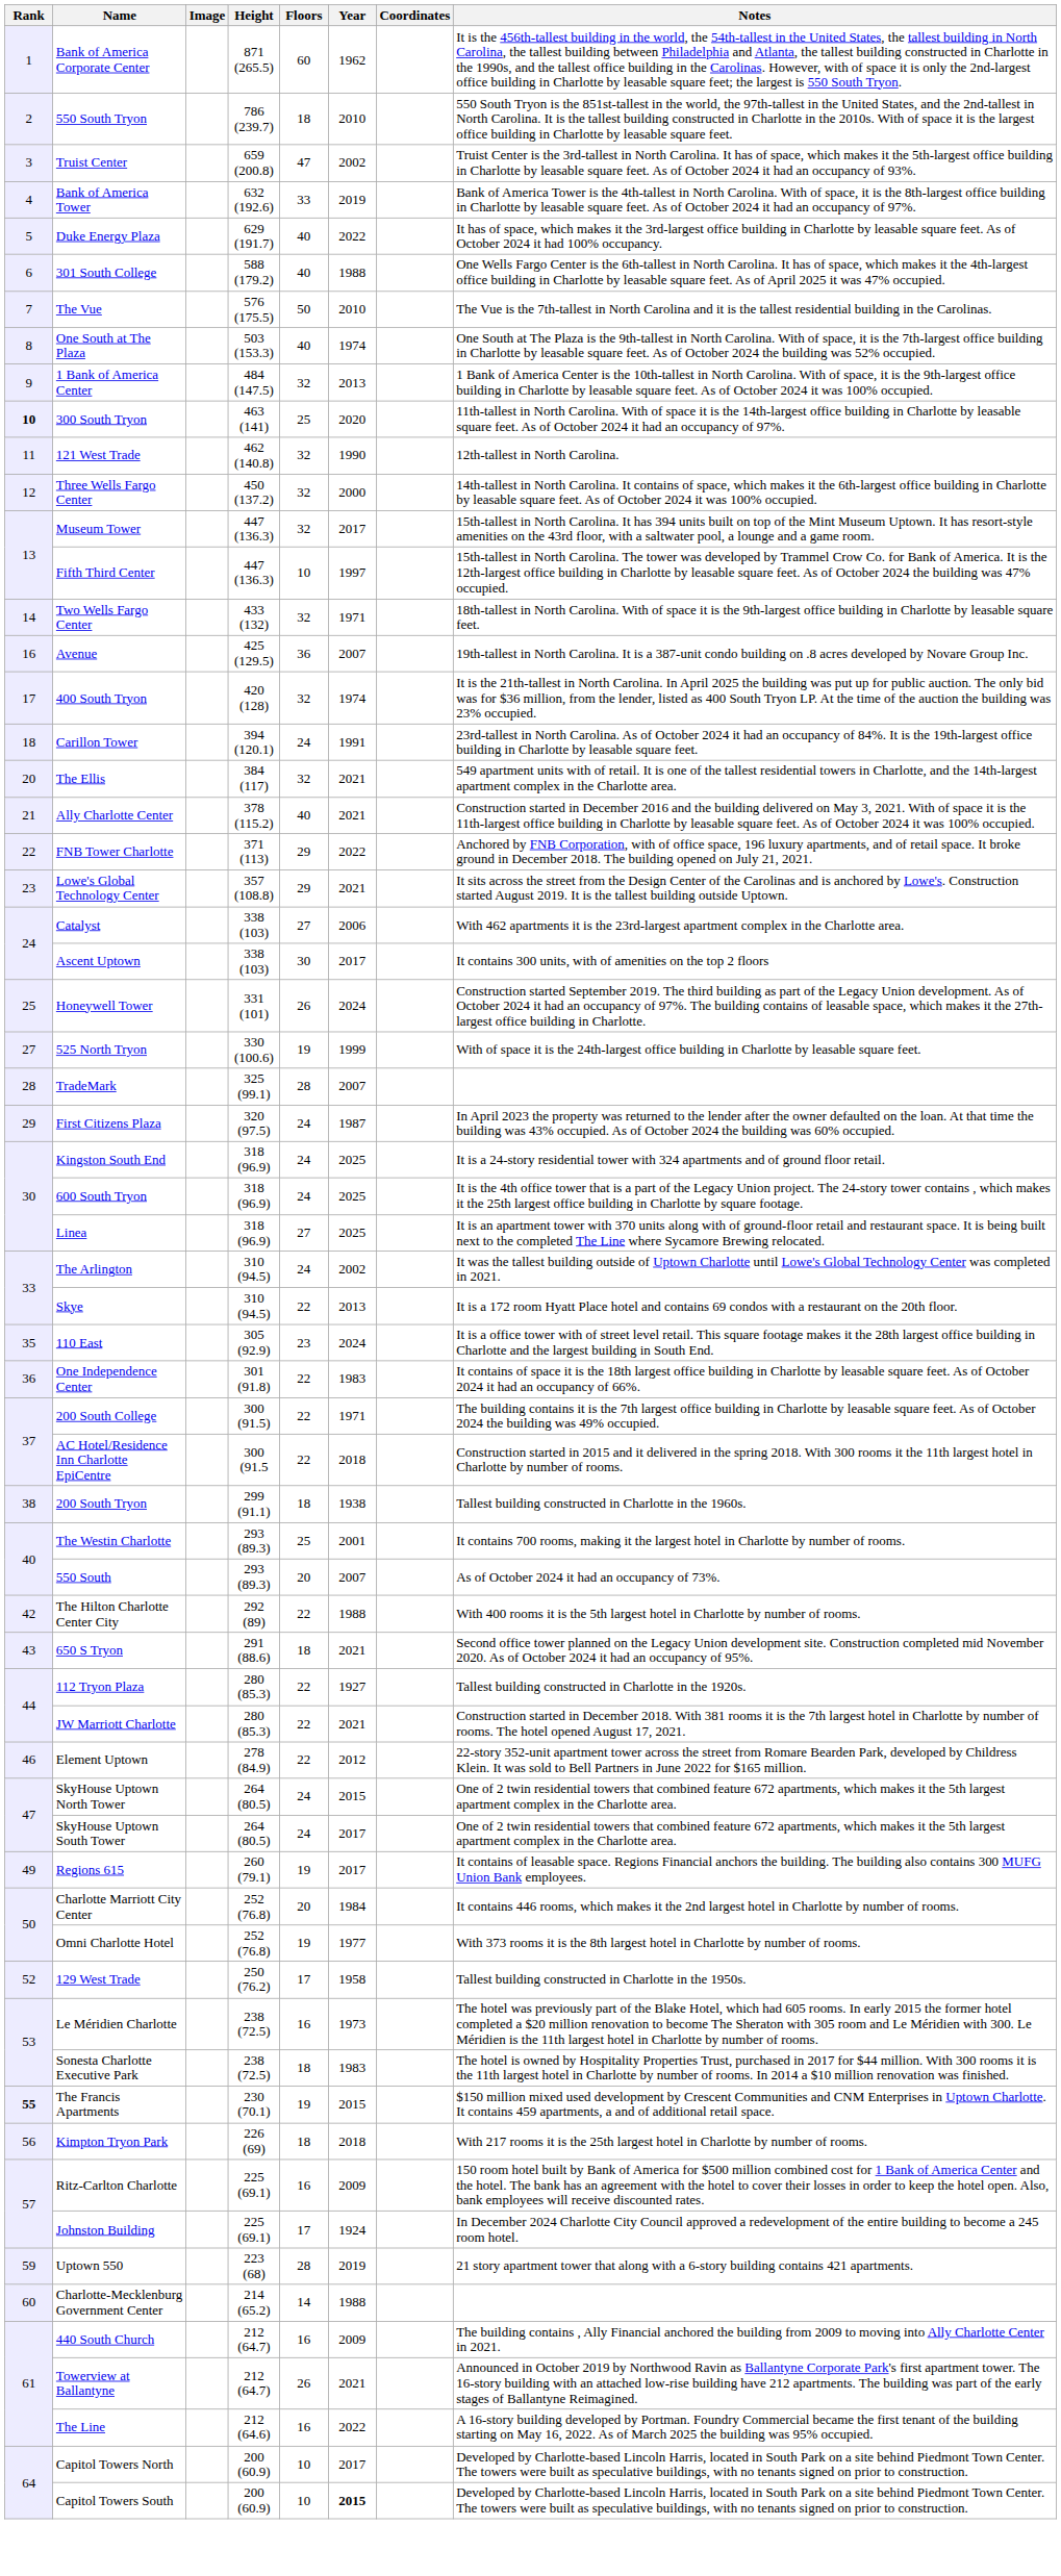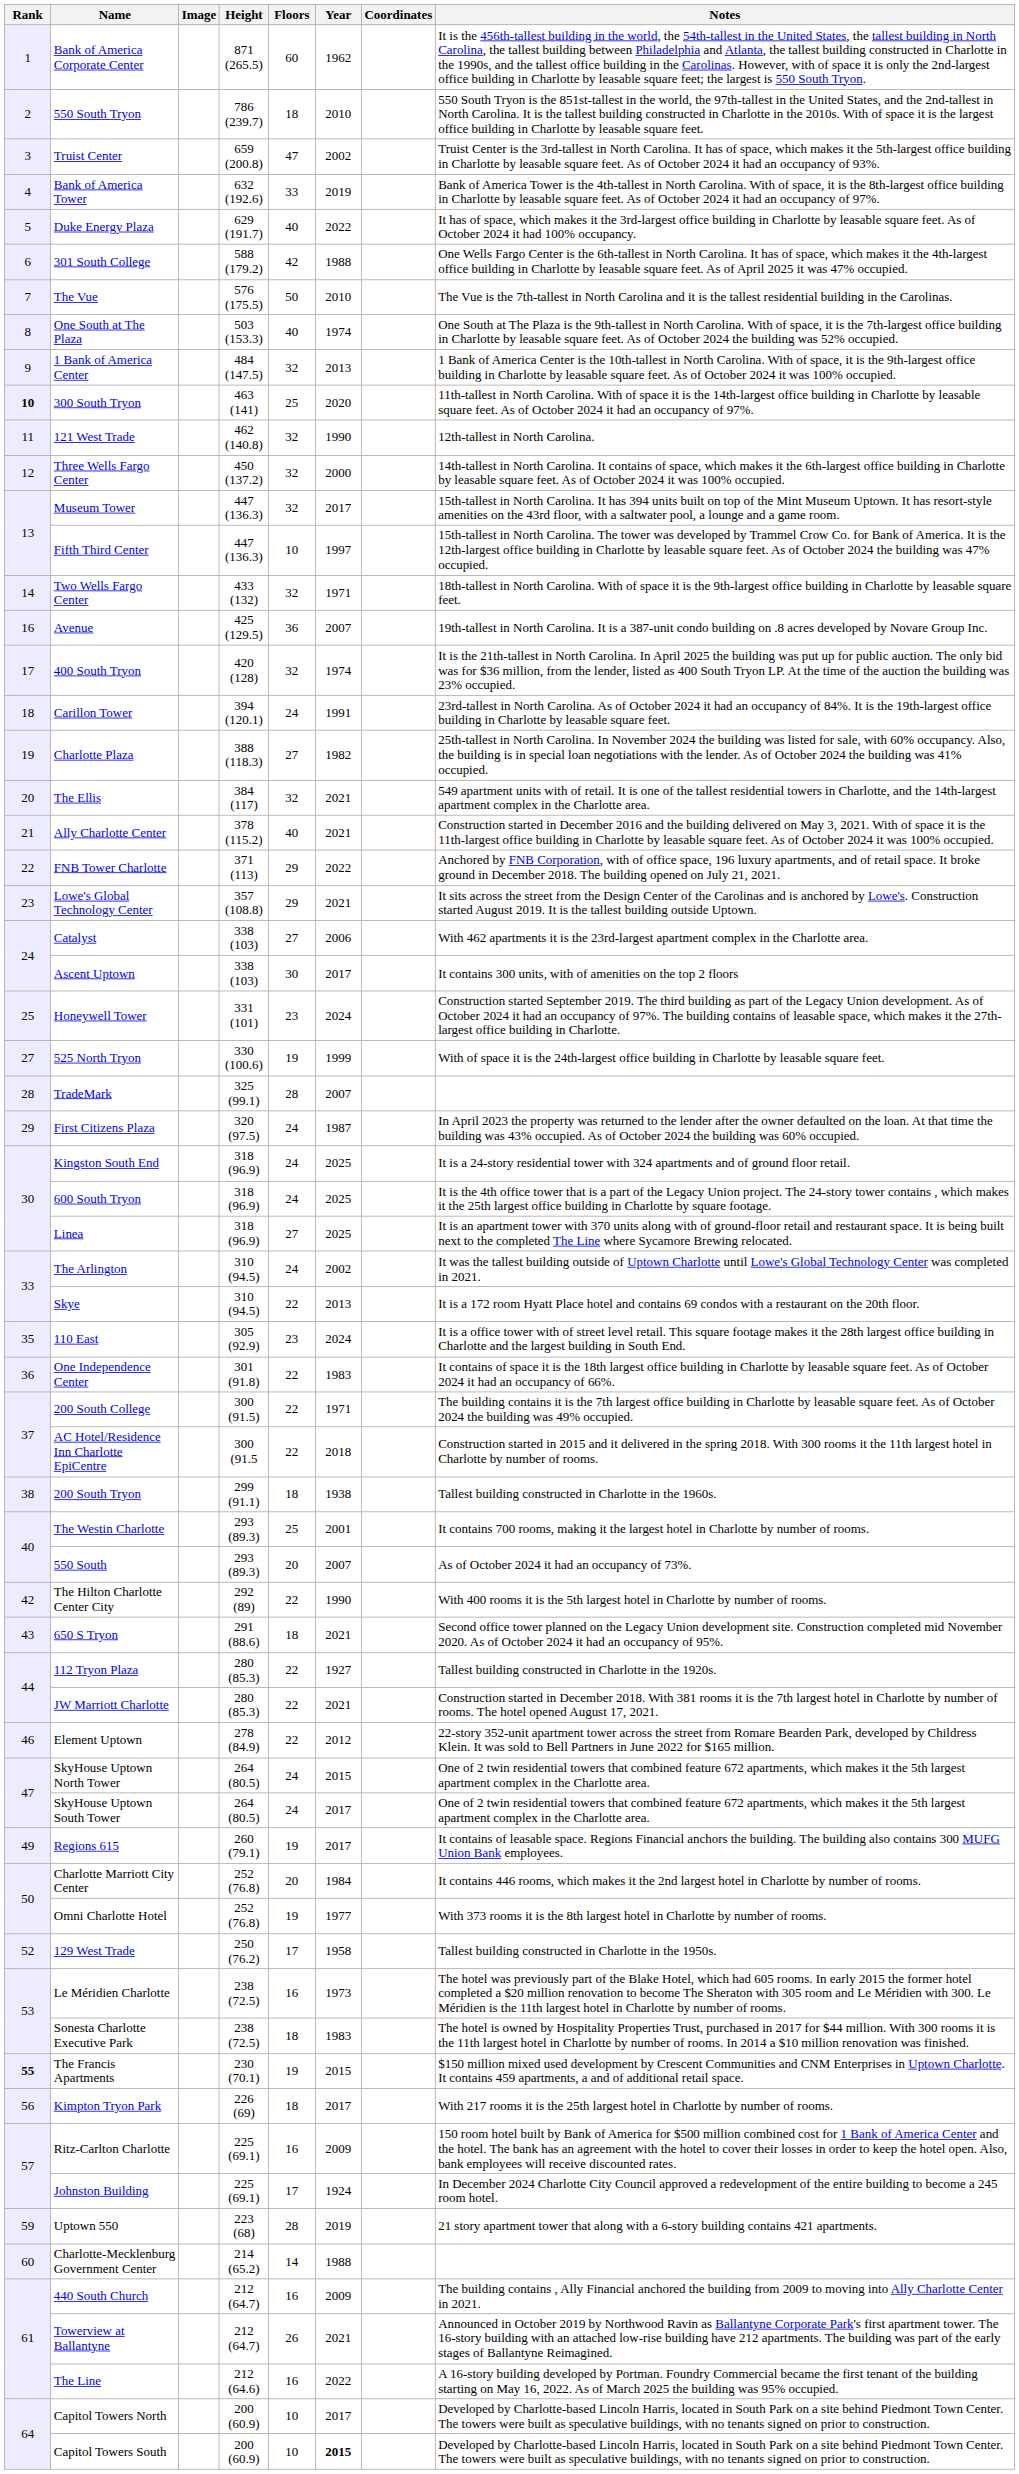301 South College | Floors: 40 -> 42
+ row: 19 | Charlotte Plaza | 388 (118.3) | 27 | 1982 | 25th-tallest in North Carolina. In November 2024 the building was listed for sale, with 60% occupancy. Also, the building is in special loan negotiations with the lender. As of October 2024 the building was 41% occupied.
Honeywell Tower | Floors: 26 -> 23
The Hilton Charlotte Center City | Year: 1988 -> 1990
Kimpton Tryon Park | Year: 2018 -> 2017
